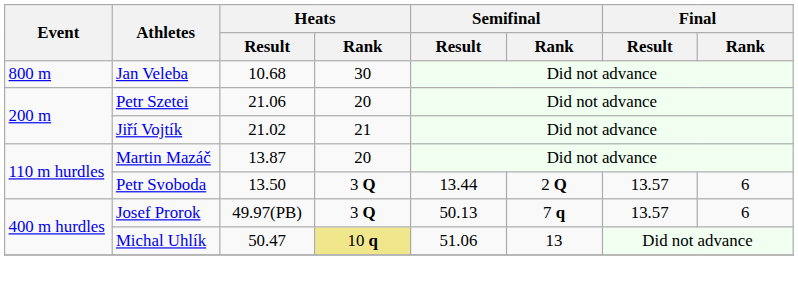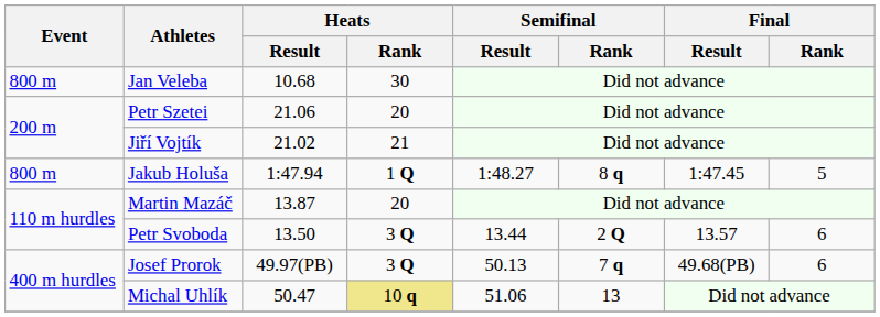+ row: 800 m | Jakub Holuša | 1:47.94 | 1 Q | 1:48.27 | 8 q | 1:47.45 | 5
Josef Prorok | Final / Result: 13.57 -> 49.68(PB)
